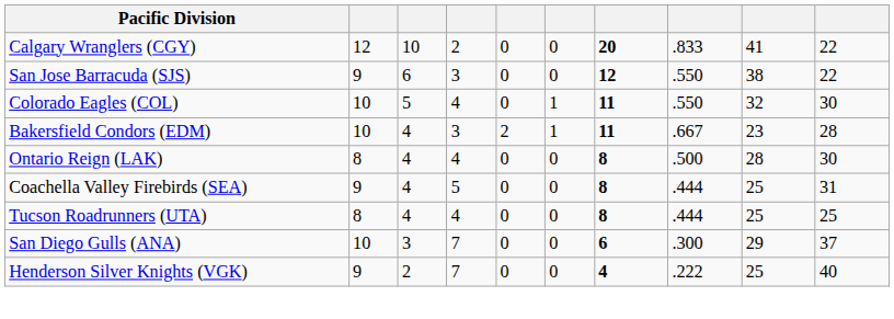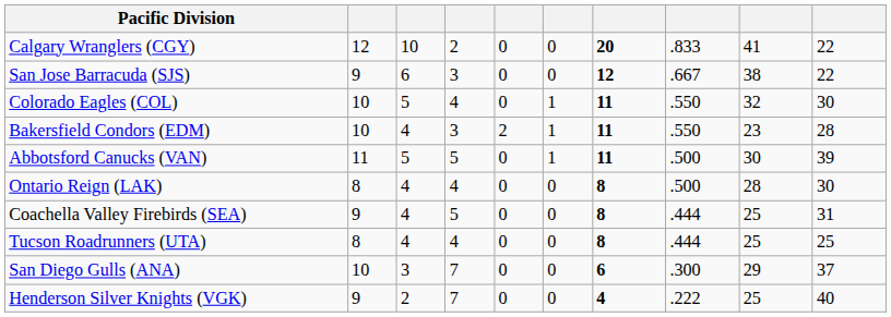San Jose Barracuda (SJS) | column 8: .550 -> .667
Bakersfield Condors (EDM) | column 8: .667 -> .550
+ row: Abbotsford Canucks (VAN) | 11 | 5 | 5 | 0 | 1 | 11 | .500 | 30 | 39
